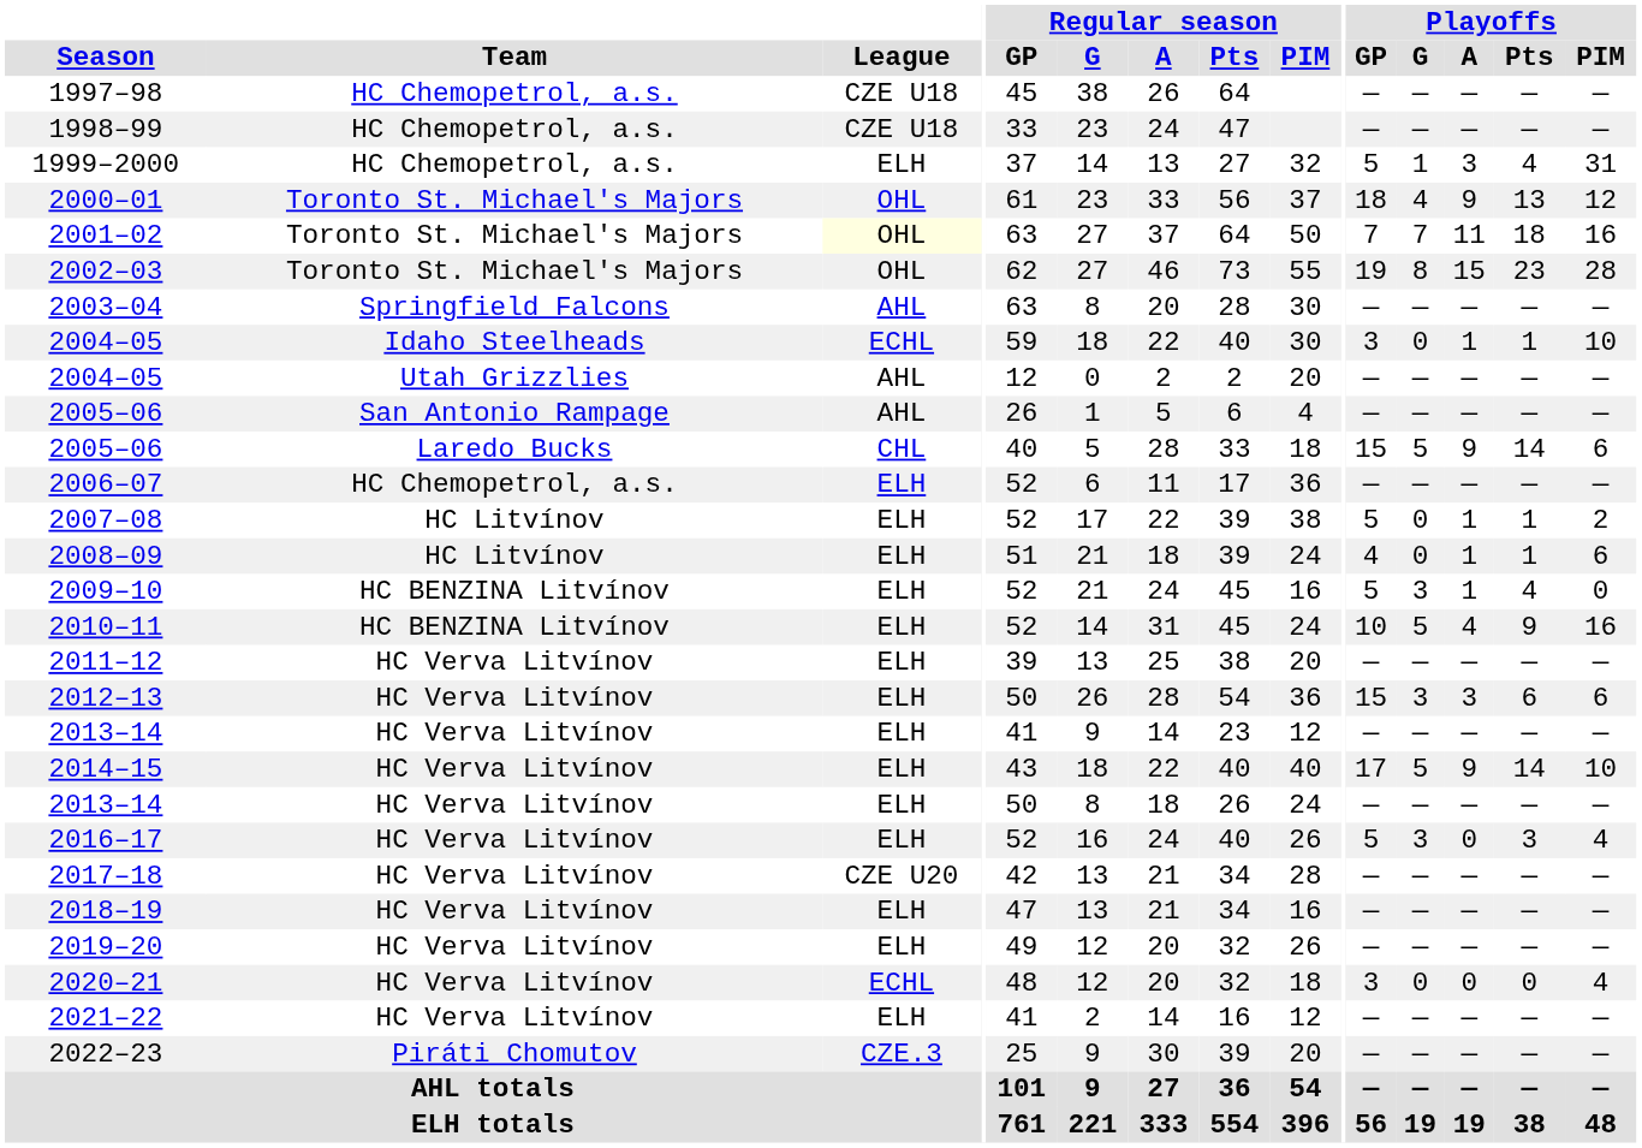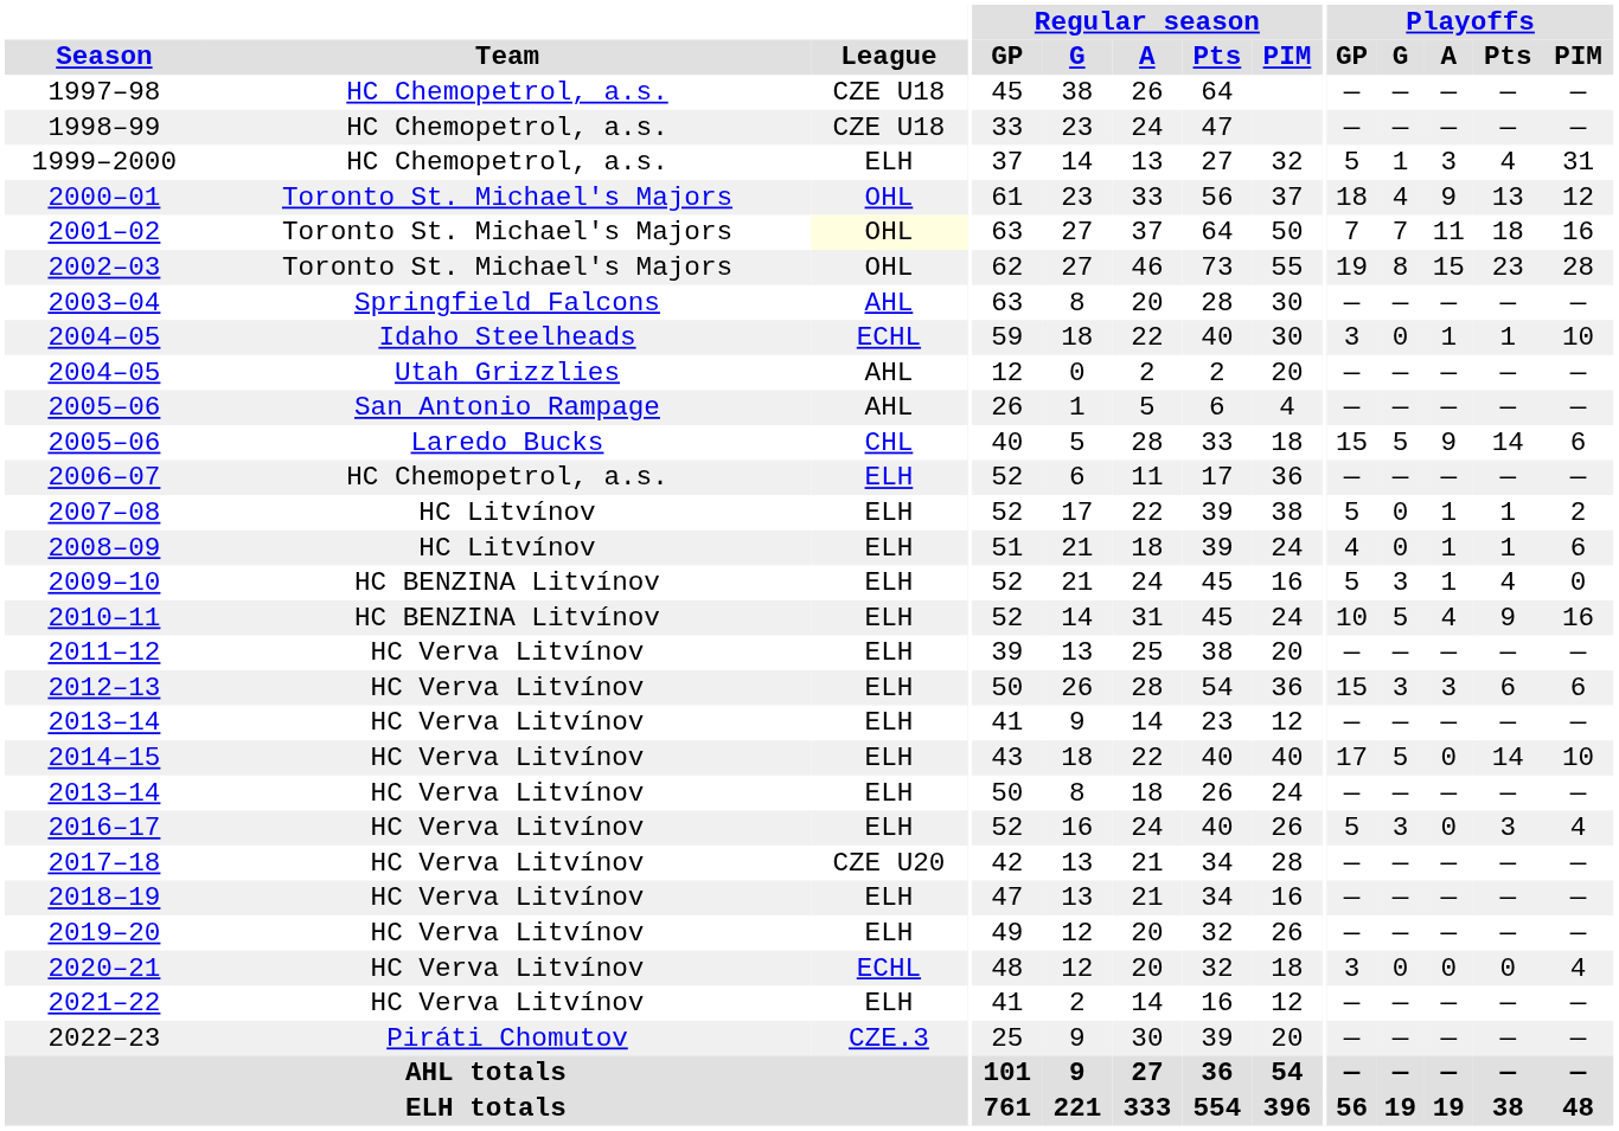2014–15 | Playoffs / A: 9 -> 0
